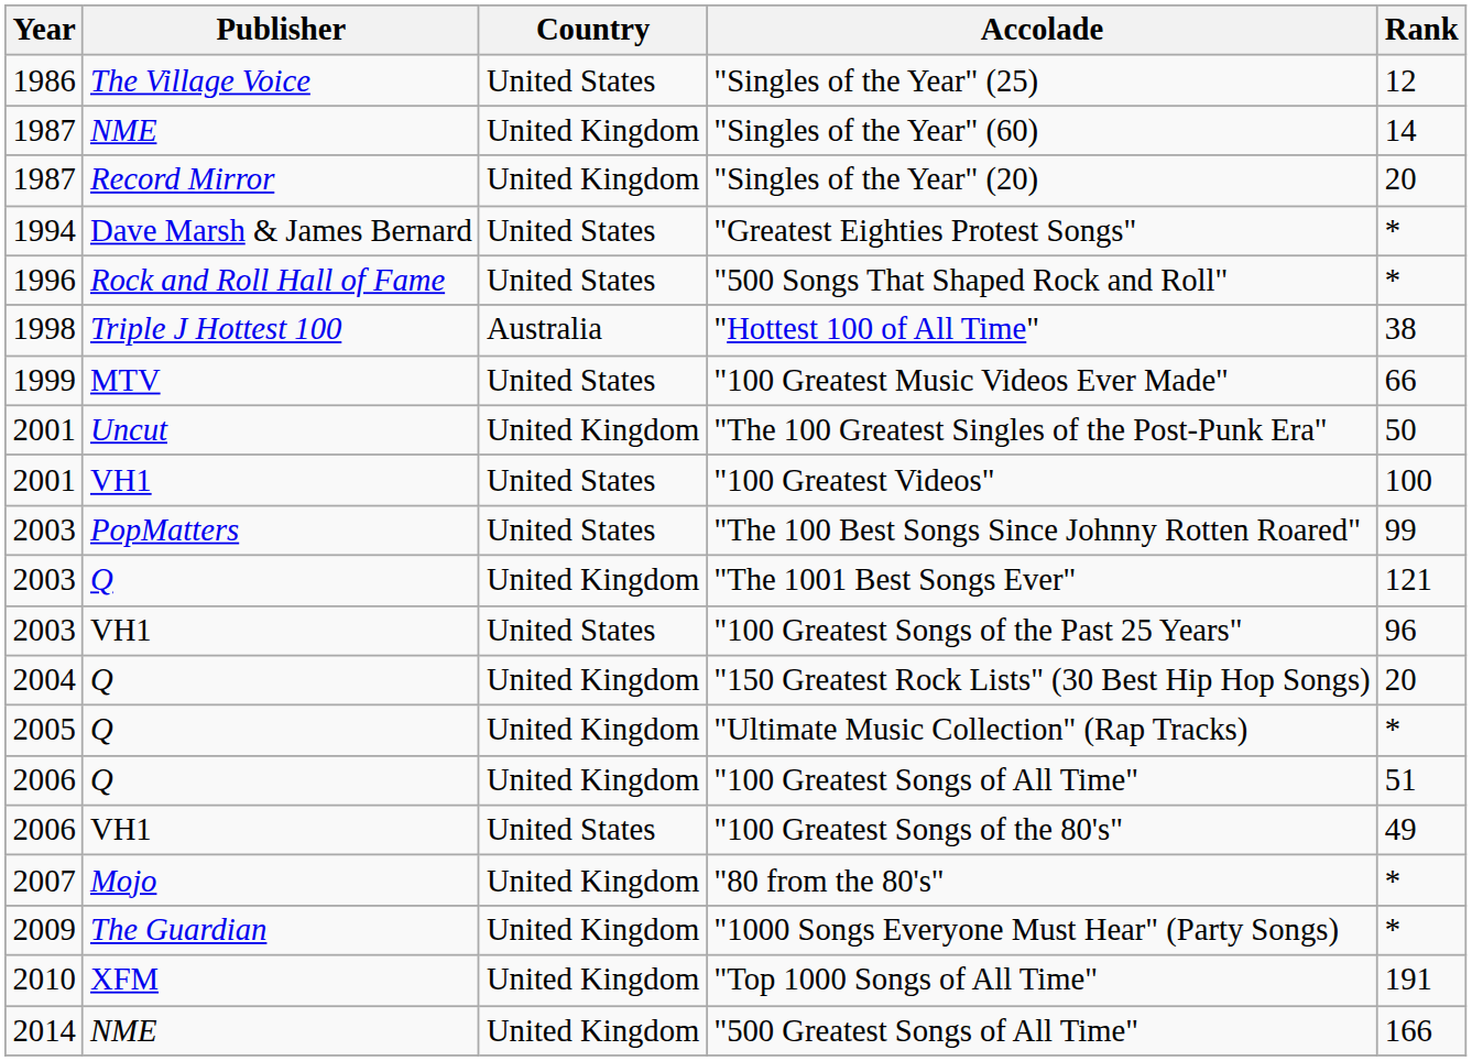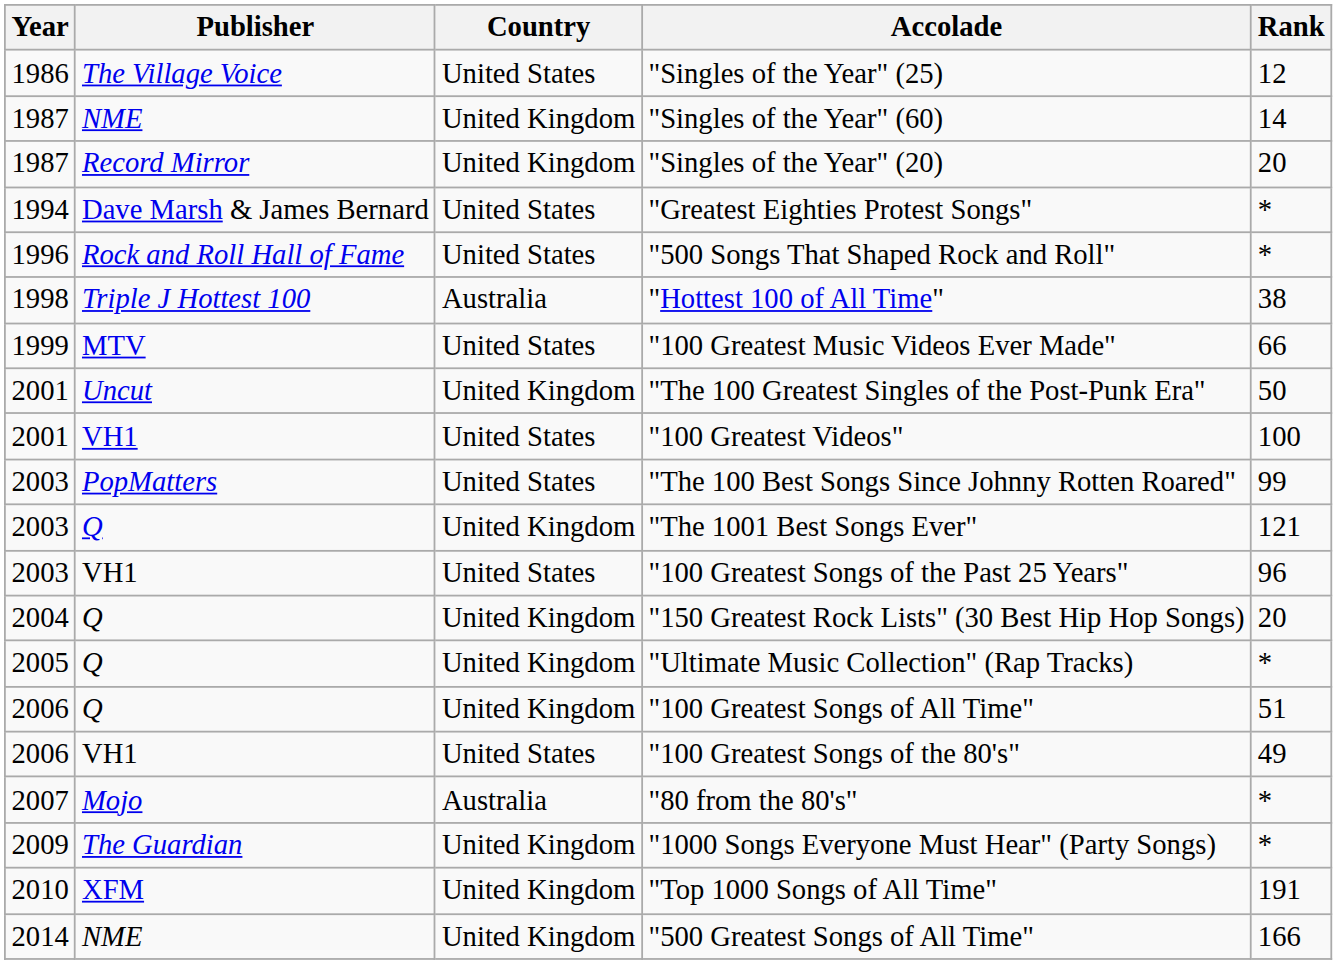"80 from the 80's" | Country: United Kingdom -> Australia
